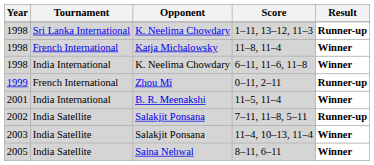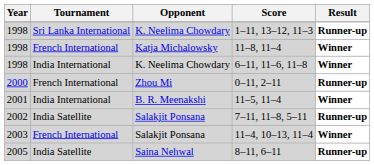0–11, 2–11 | Year: 1999 -> 2000
11–4, 10–13, 11–4 | Tournament: India Satellite -> French International
8–11, 6–11 | Result: Winner -> Runner-up
